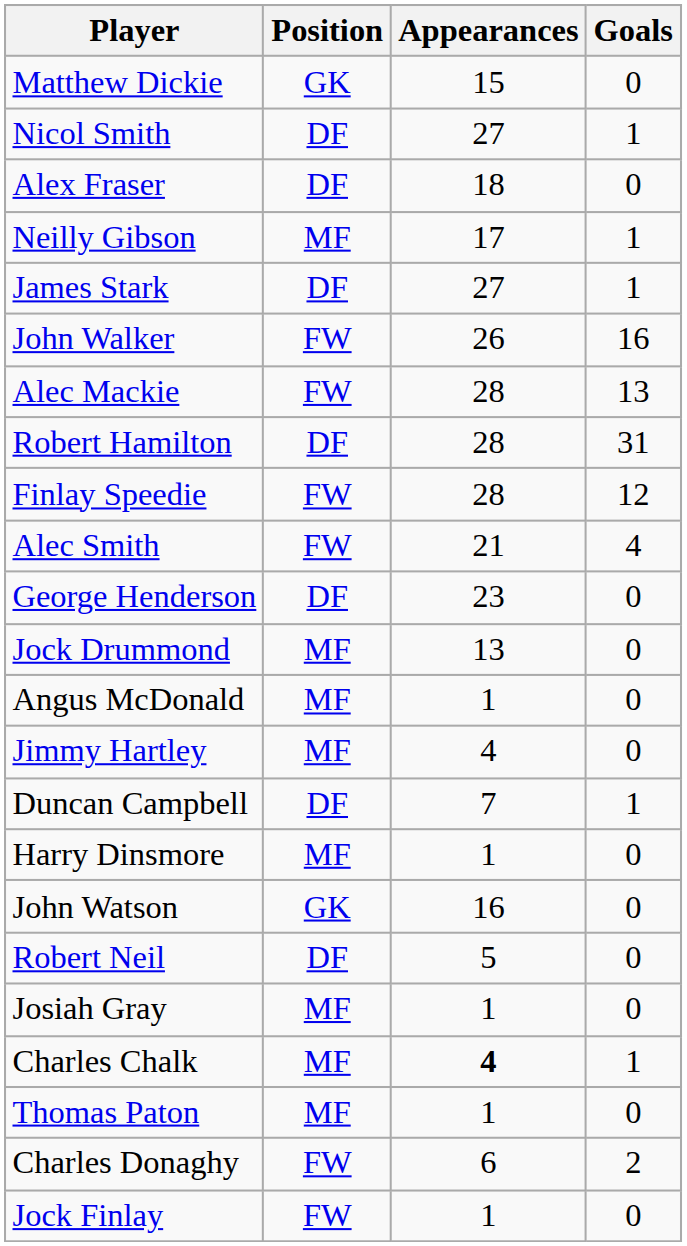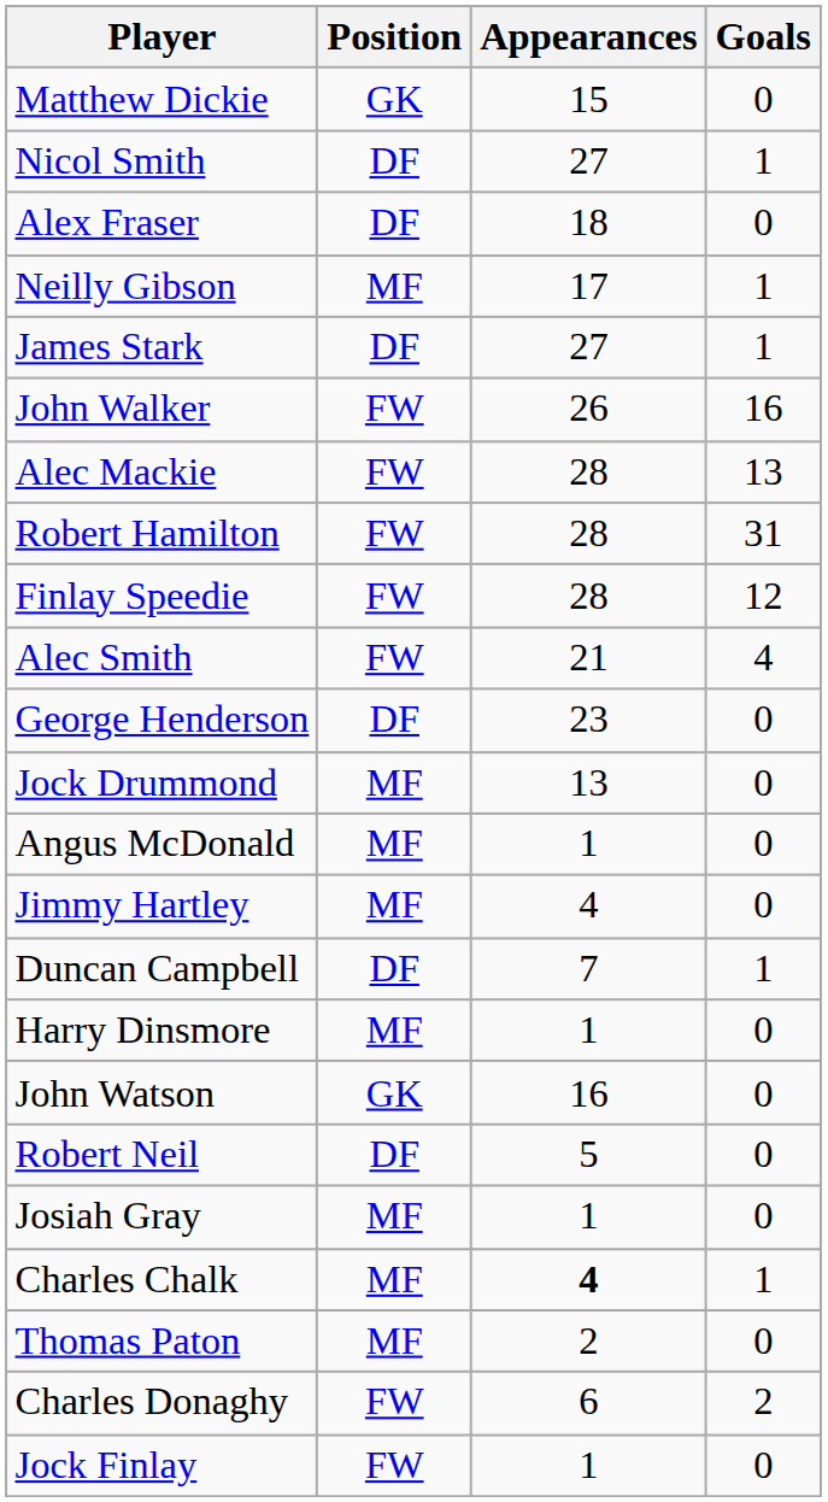Robert Hamilton | Position: DF -> FW
Thomas Paton | Appearances: 1 -> 2
